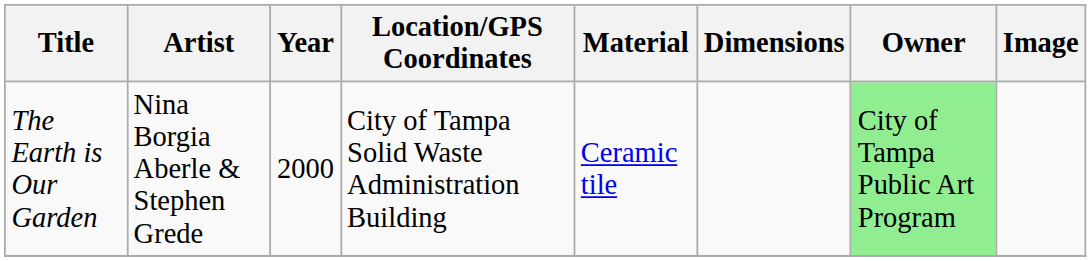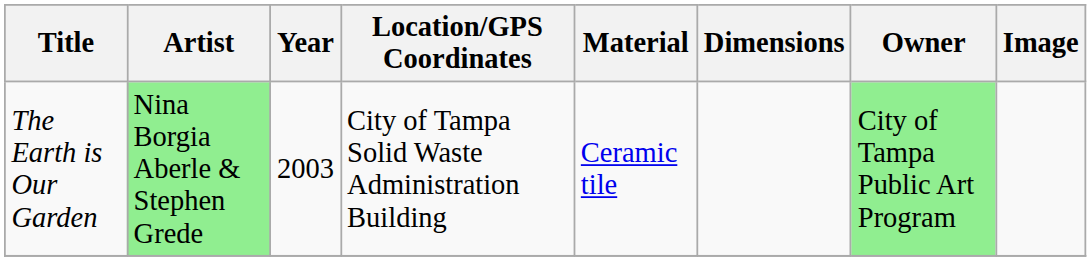The Earth is Our Garden | Artist: no background -> lightgreen background
The Earth is Our Garden | Year: 2000 -> 2003
